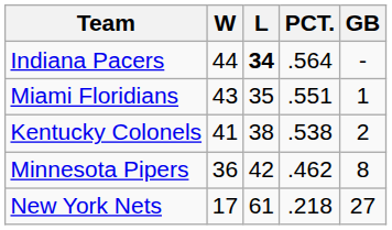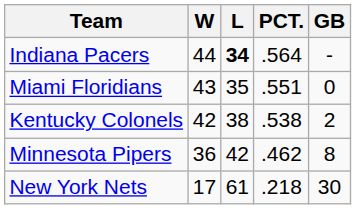Miami Floridians | GB: 1 -> 0
Kentucky Colonels | W: 41 -> 42
New York Nets | GB: 27 -> 30
